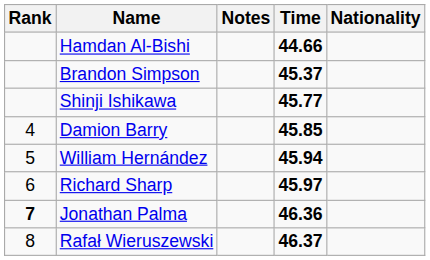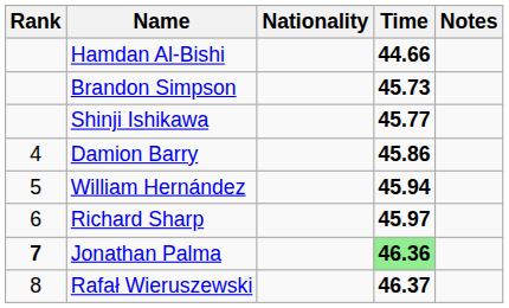columns swapped: Nationality <-> Notes
Brandon Simpson | Time: 45.37 -> 45.73
Damion Barry | Time: 45.85 -> 45.86
Jonathan Palma | Time: no background -> lightgreen background
